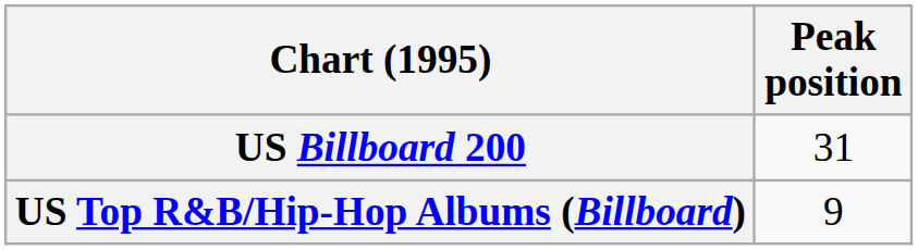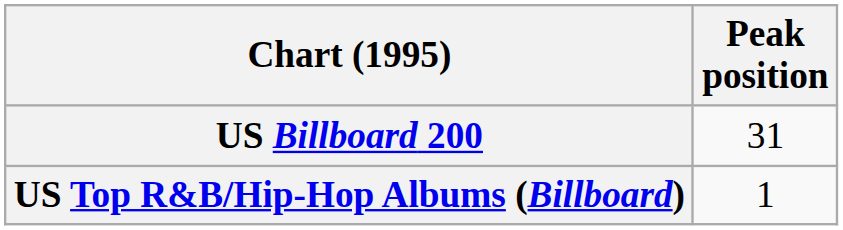US Top R&B/Hip-Hop Albums (Billboard) | Peak position: 9 -> 1
